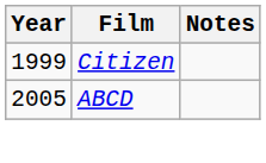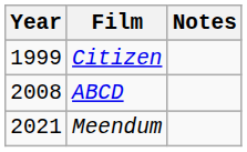ABCD | Year: 2005 -> 2008
+ row: 2021 | Meendum
